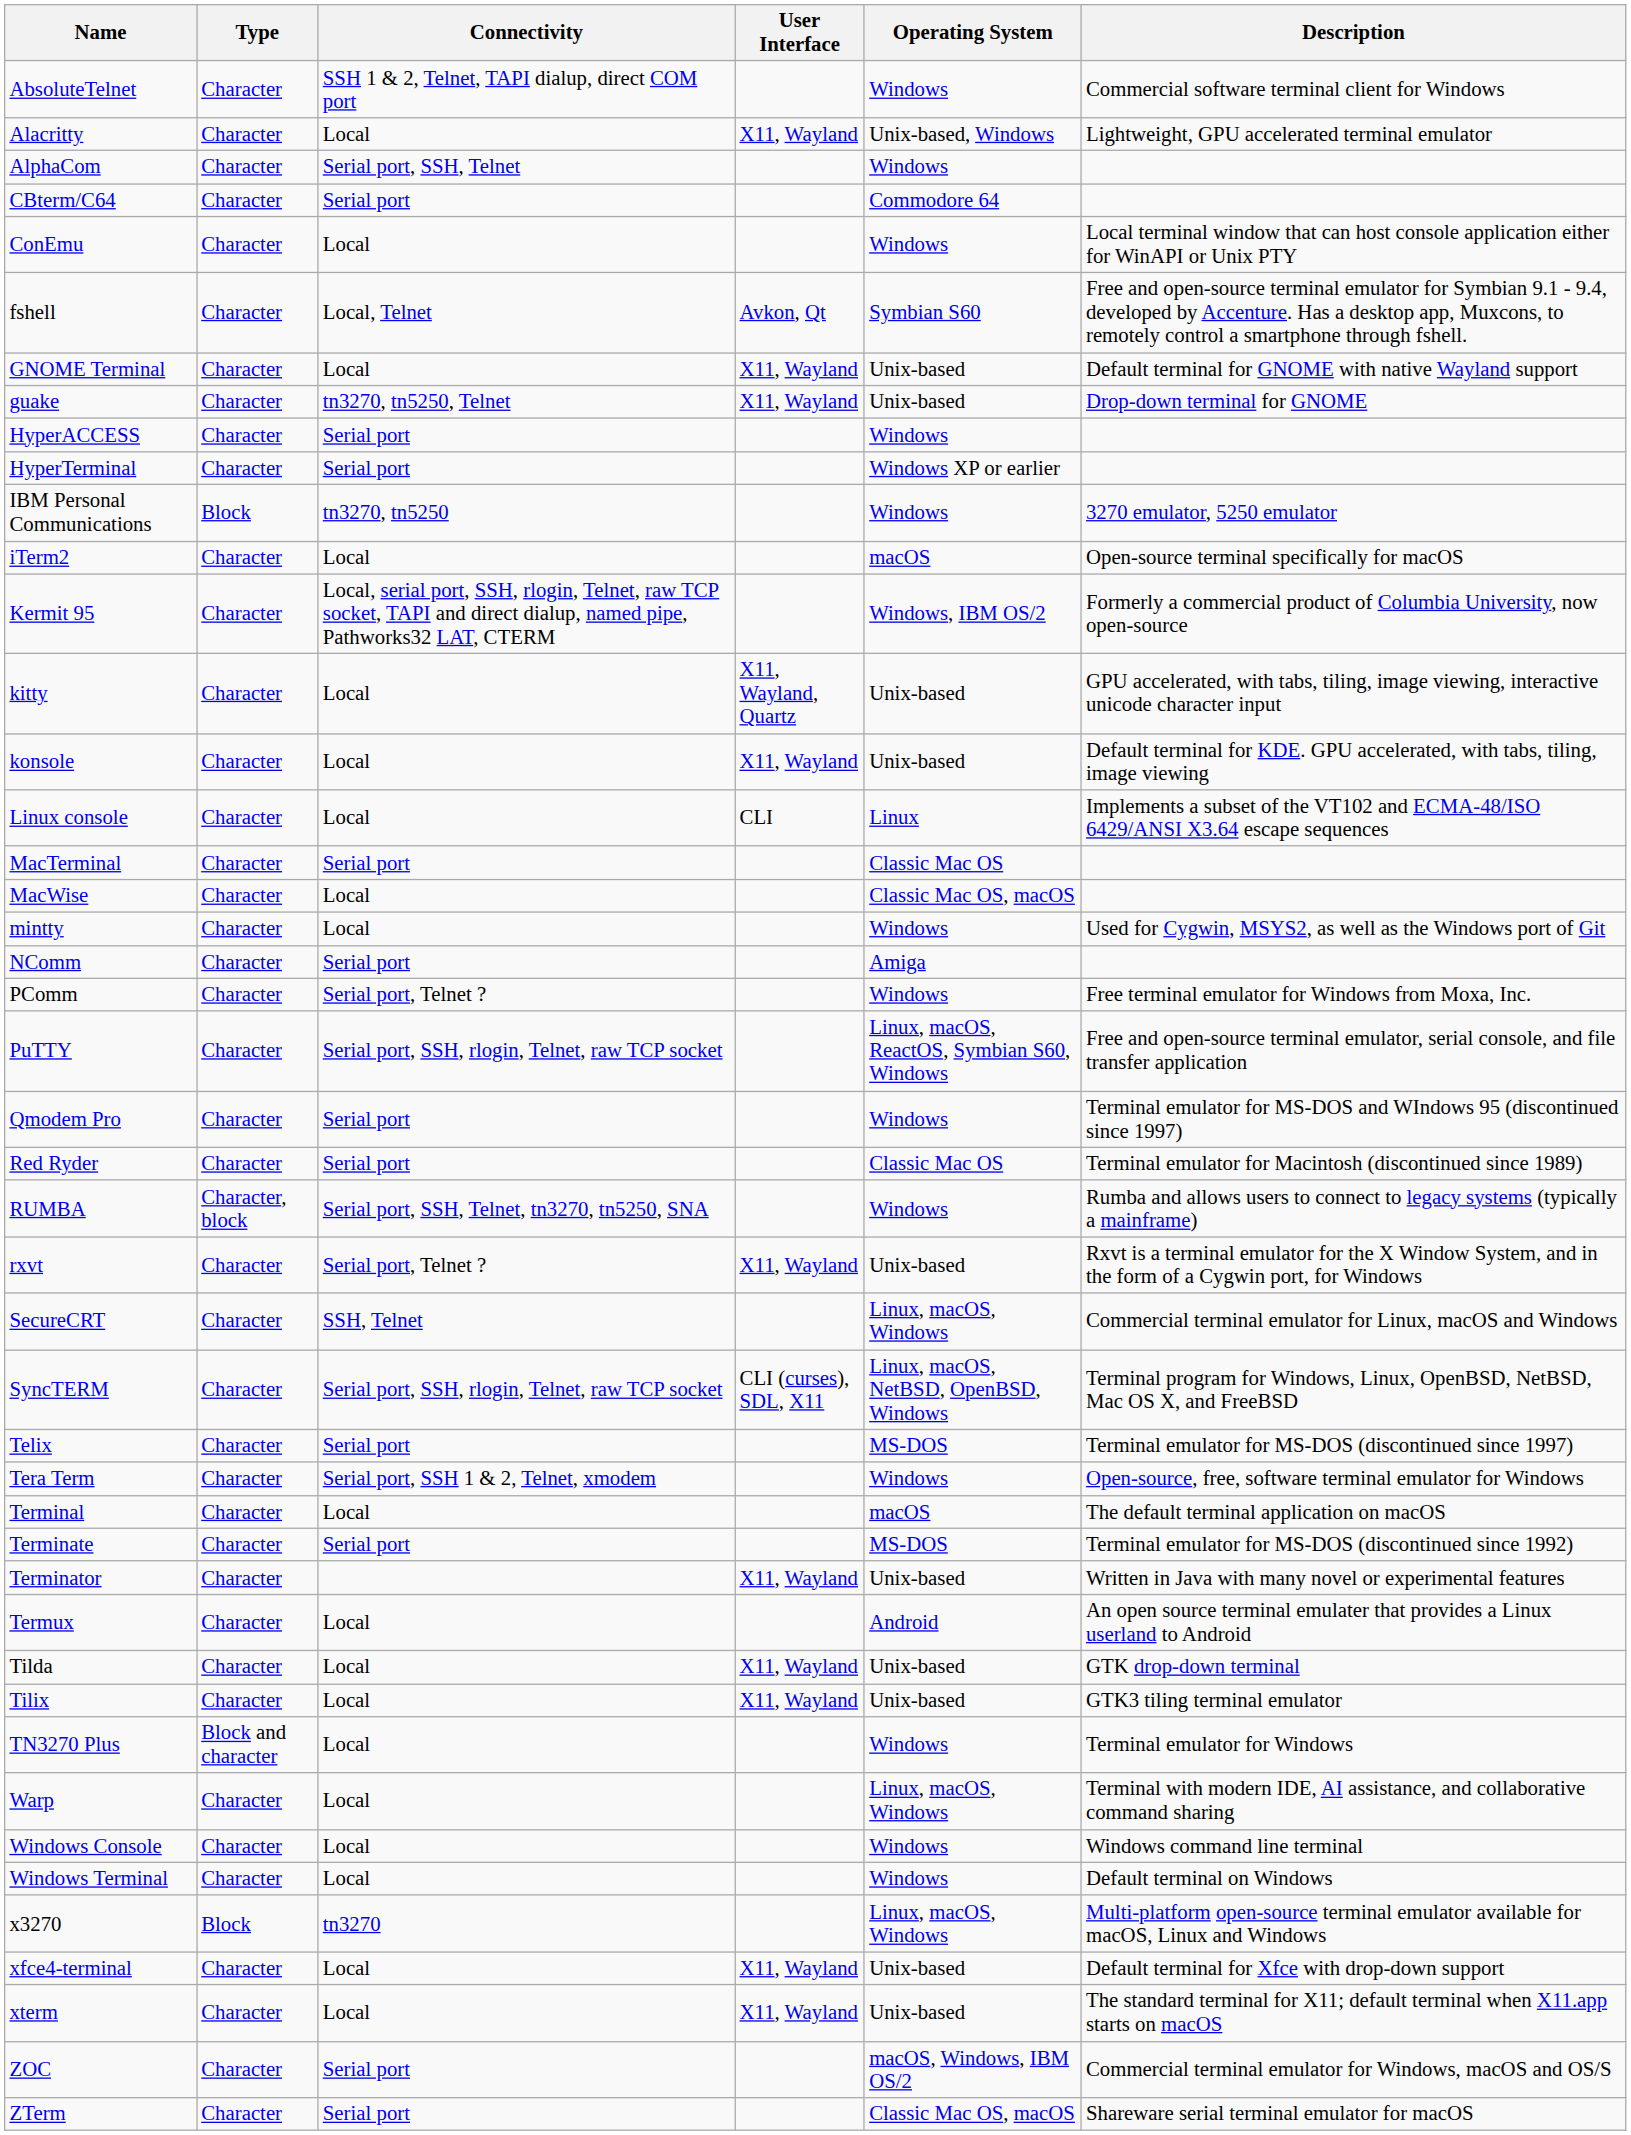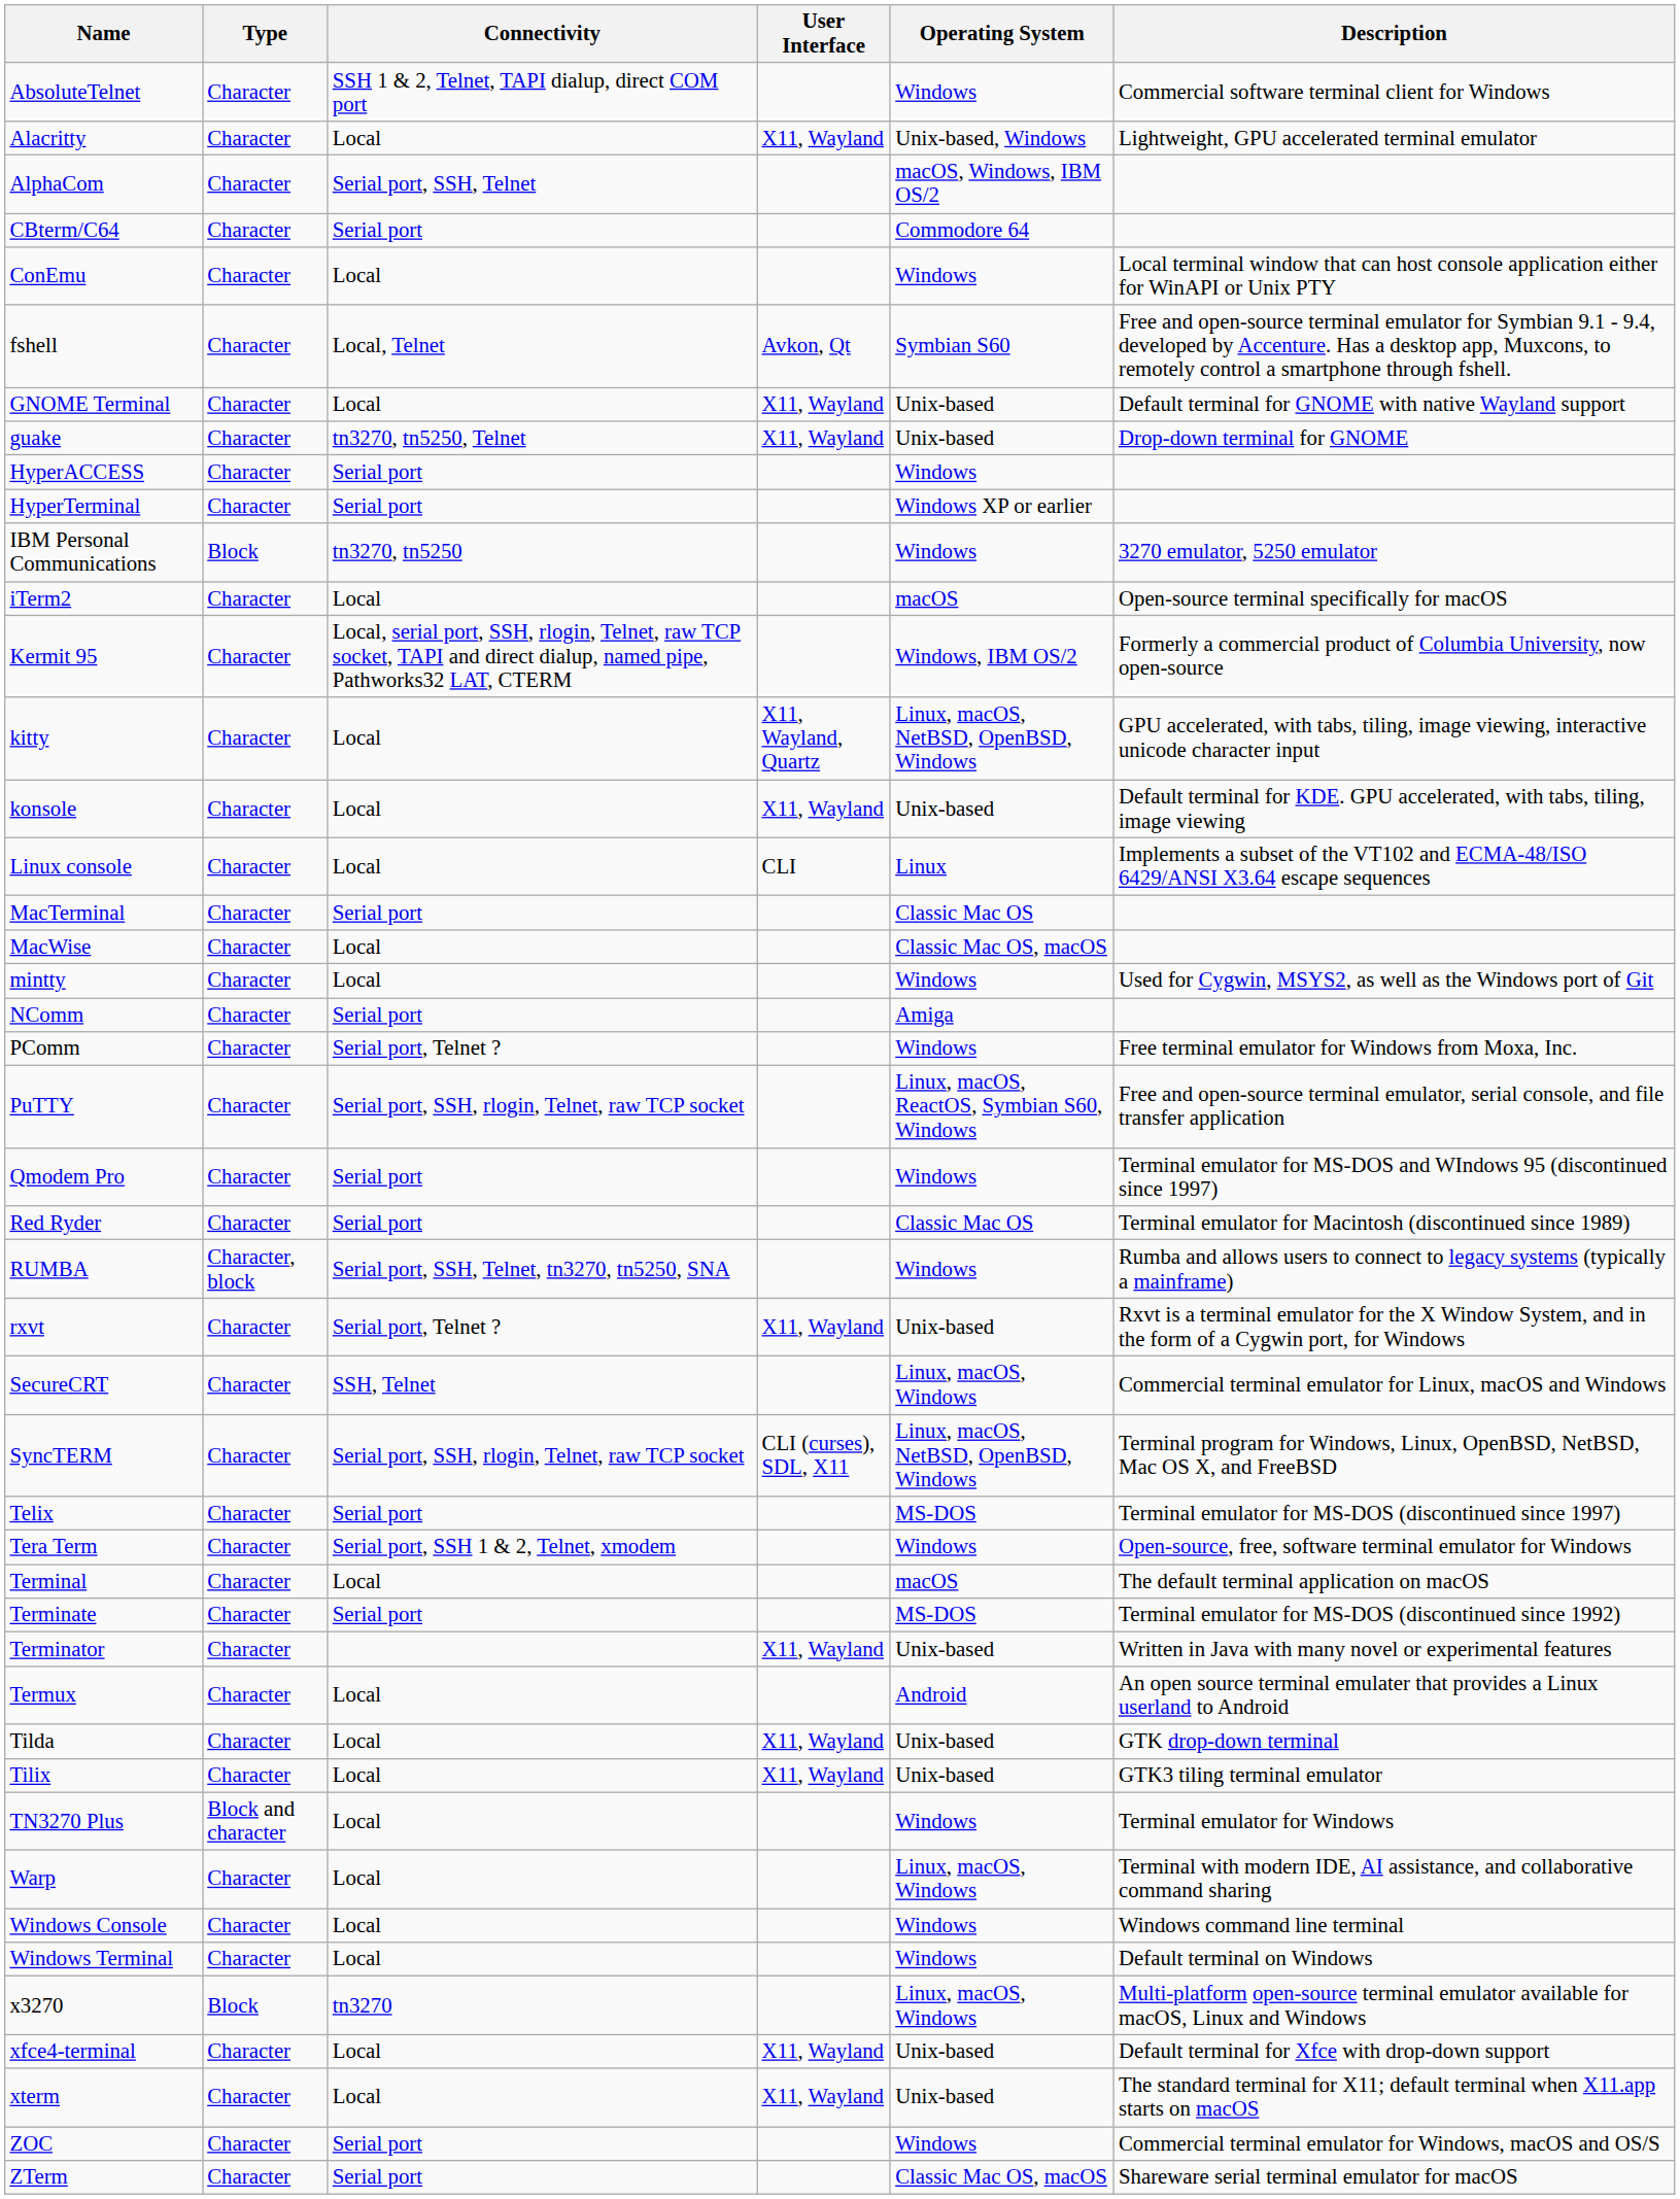AlphaCom | Operating System: Windows -> macOS, Windows, IBM OS/2
kitty | Operating System: Unix-based -> Linux, macOS, NetBSD, OpenBSD, Windows
ZOC | Operating System: macOS, Windows, IBM OS/2 -> Windows
